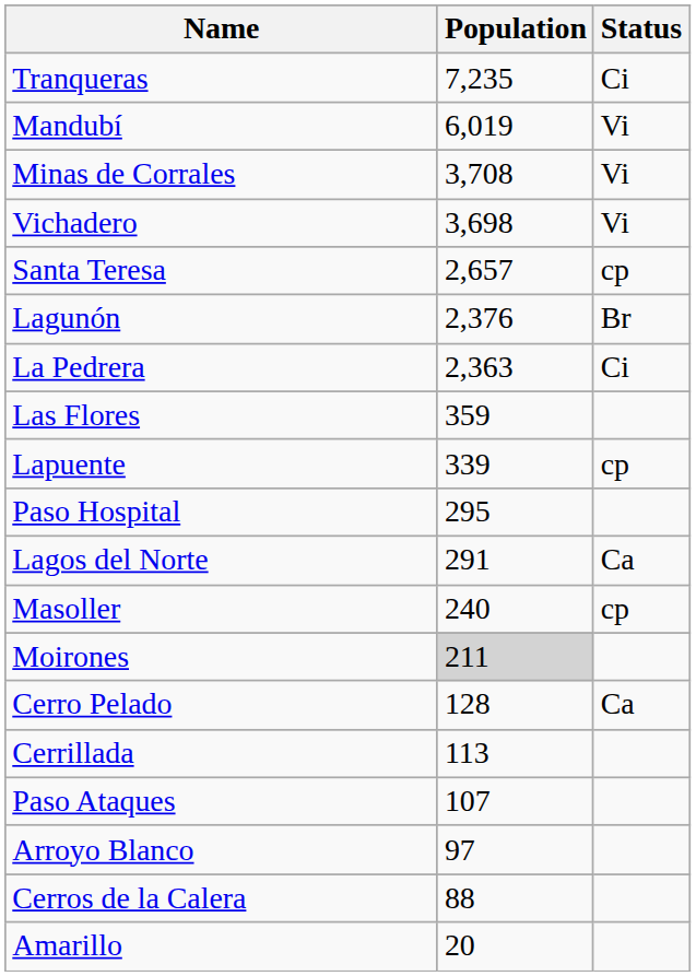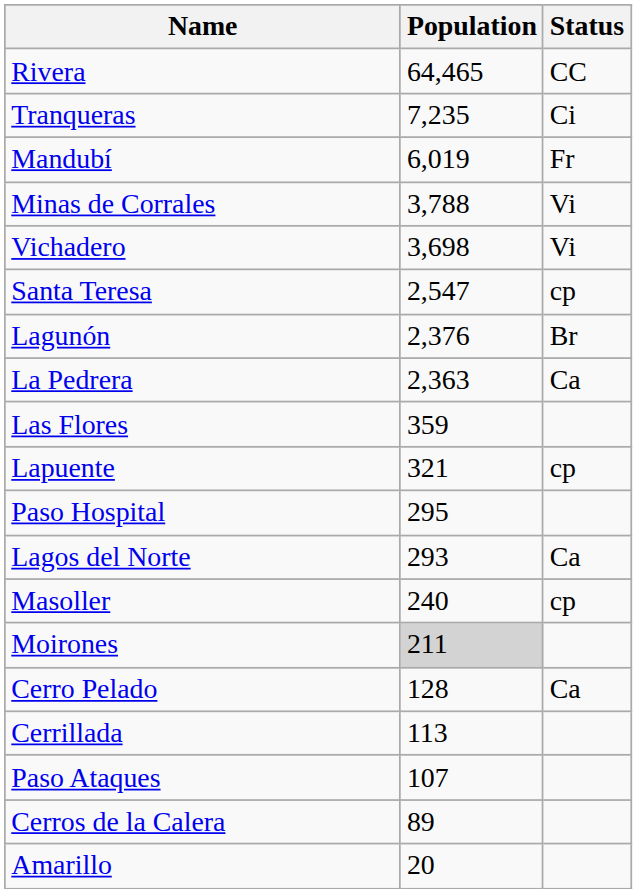+ row: Rivera | 64,465 | CC
Mandubí | Status: Vi -> Fr
Minas de Corrales | Population: 3,708 -> 3,788
Santa Teresa | Population: 2,657 -> 2,547
La Pedrera | Status: Ci -> Ca
Lapuente | Population: 339 -> 321
Lagos del Norte | Population: 291 -> 293
- row: Arroyo Blanco | 97
Cerros de la Calera | Population: 88 -> 89
